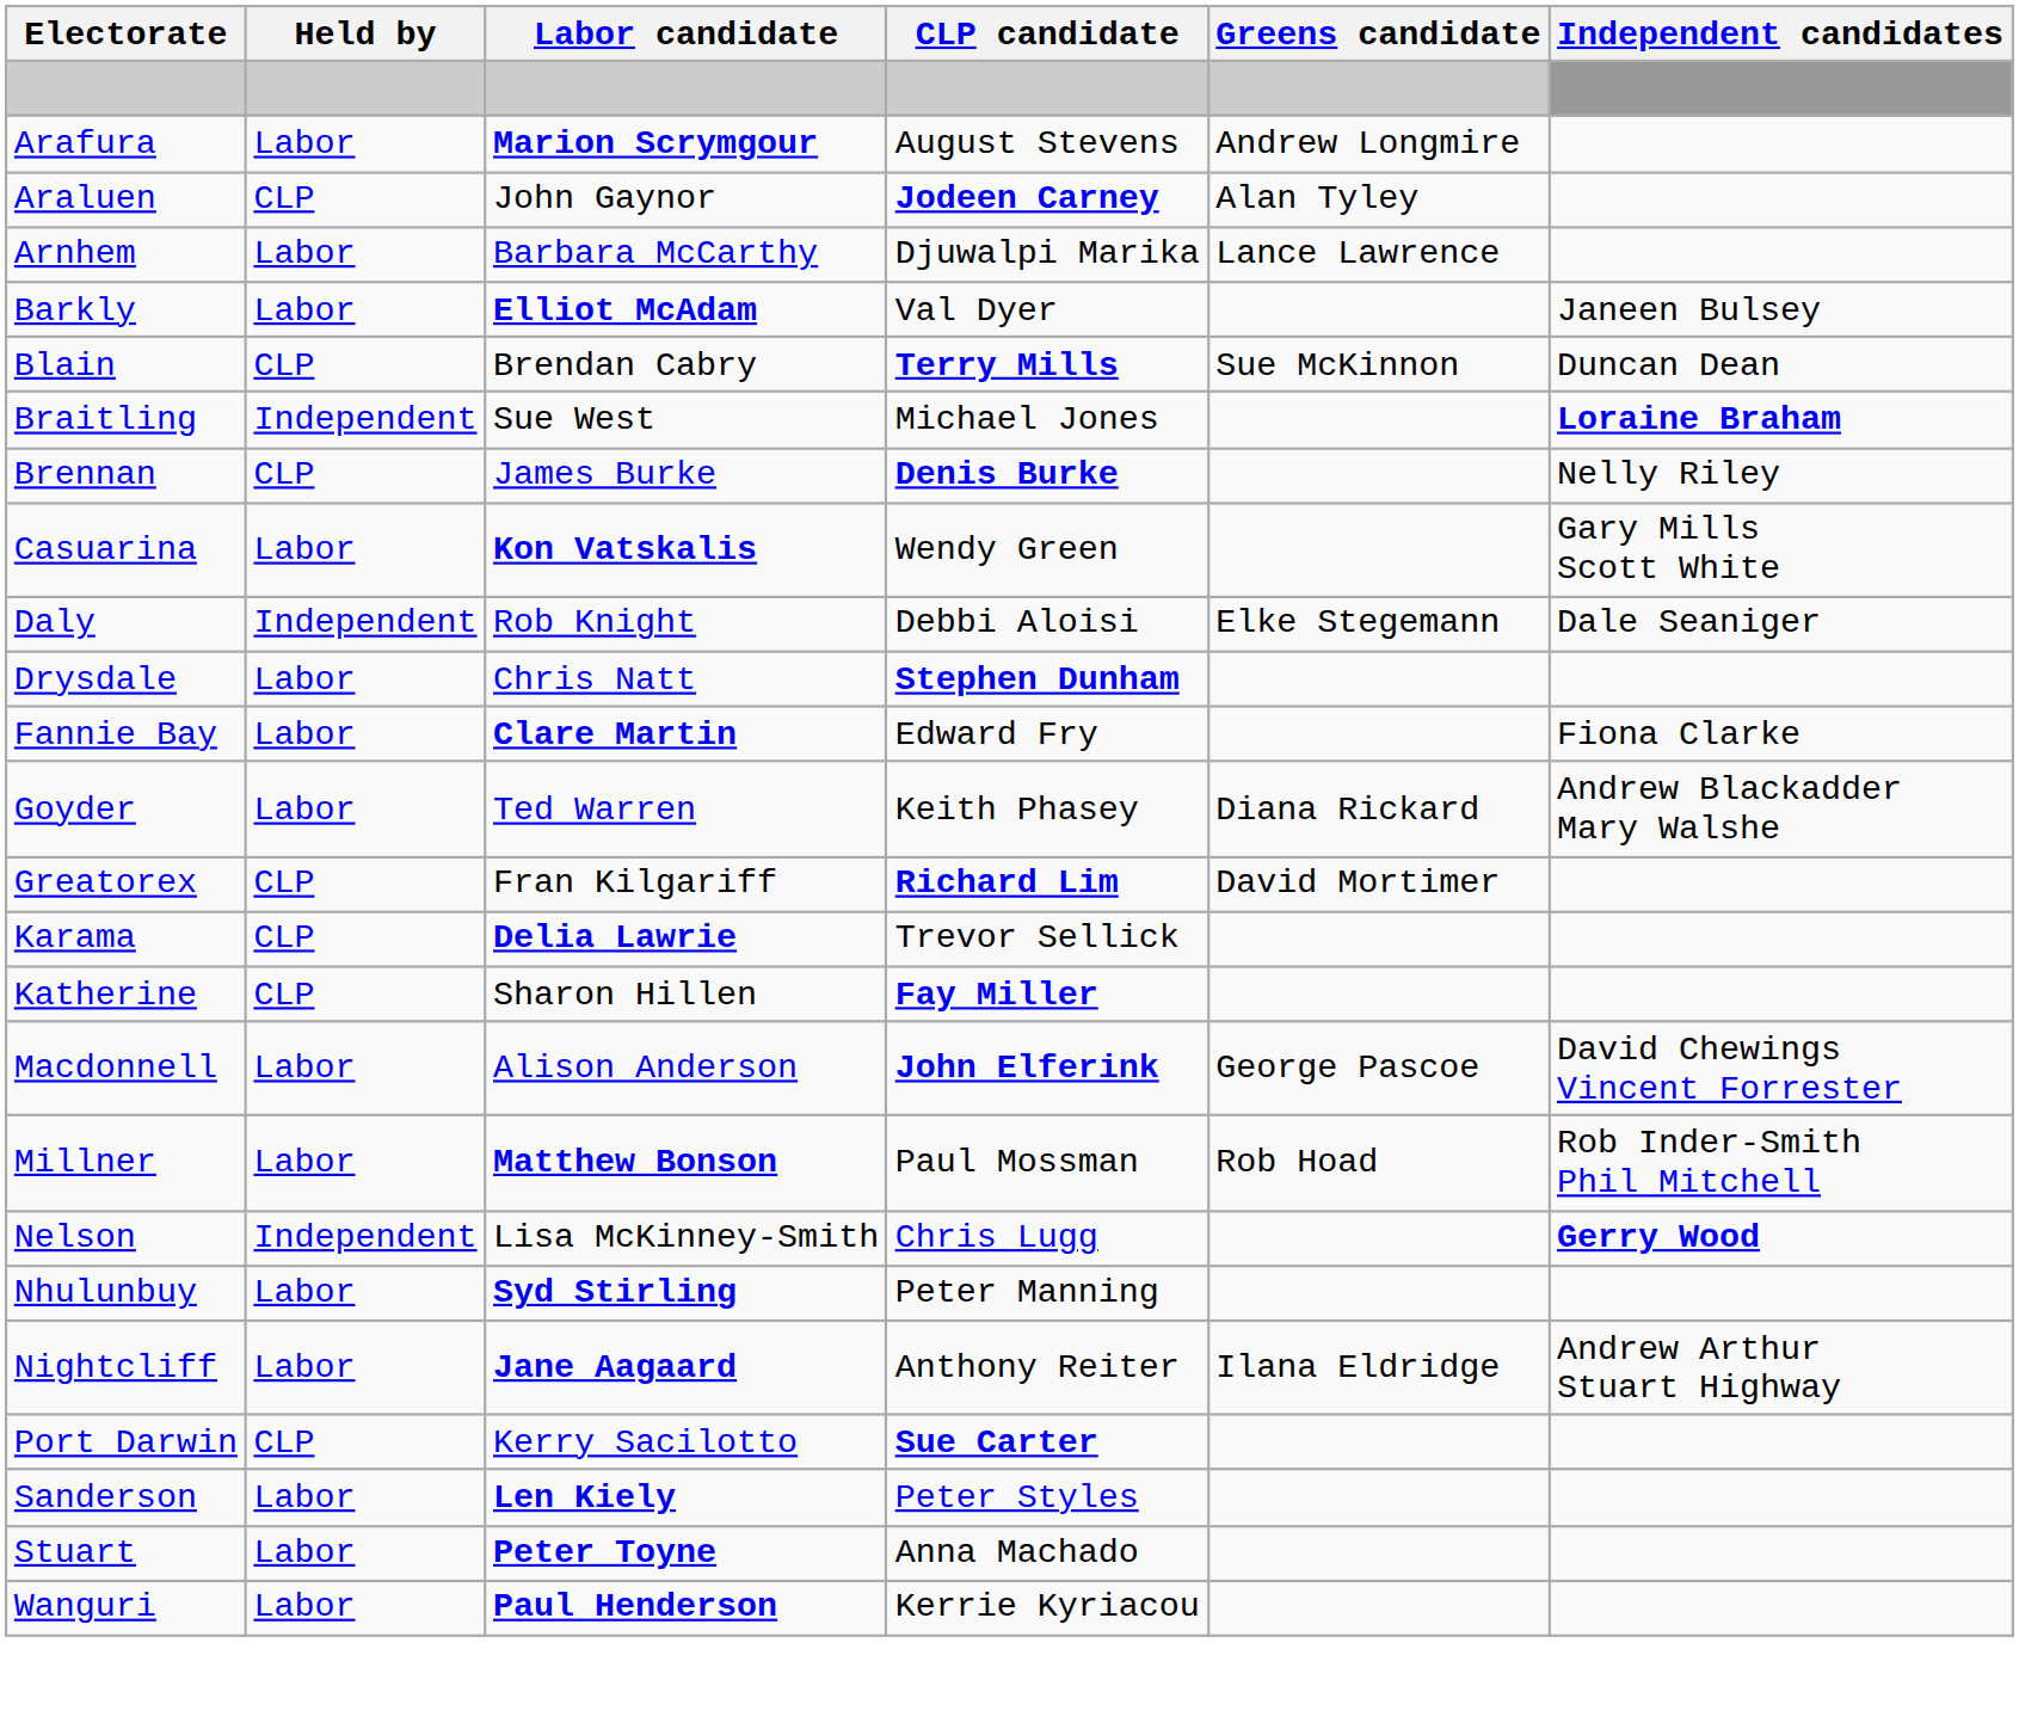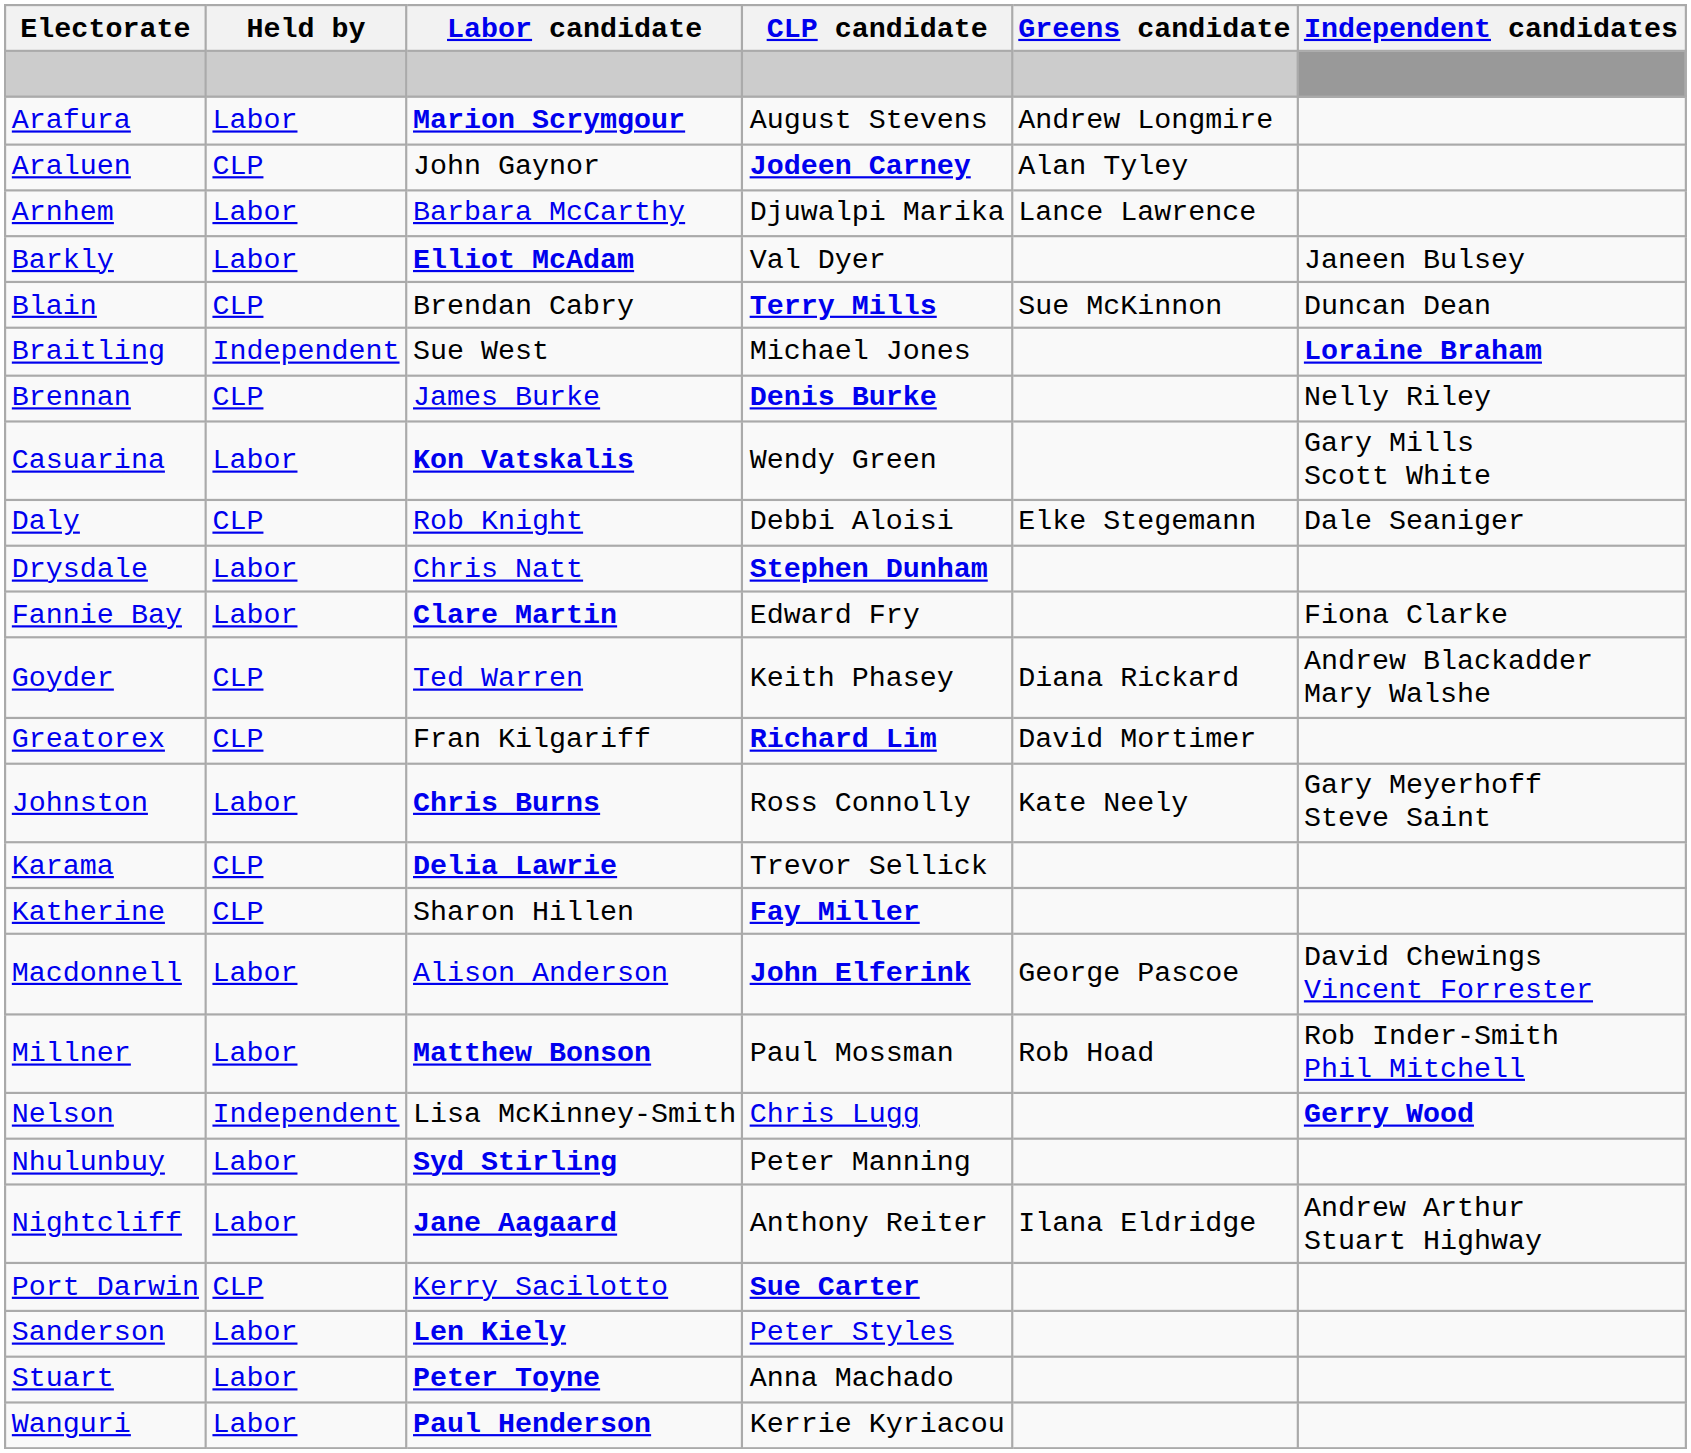Daly | Held by: Independent -> CLP
Goyder | Held by: Labor -> CLP
+ row: Johnston | Labor | Chris Burns | Ross Connolly | Kate Neely | Gary Meyerhoff Steve Saint
